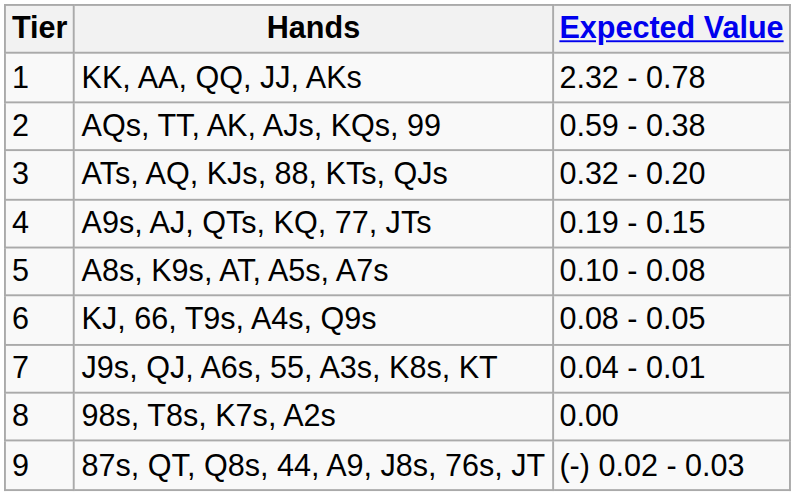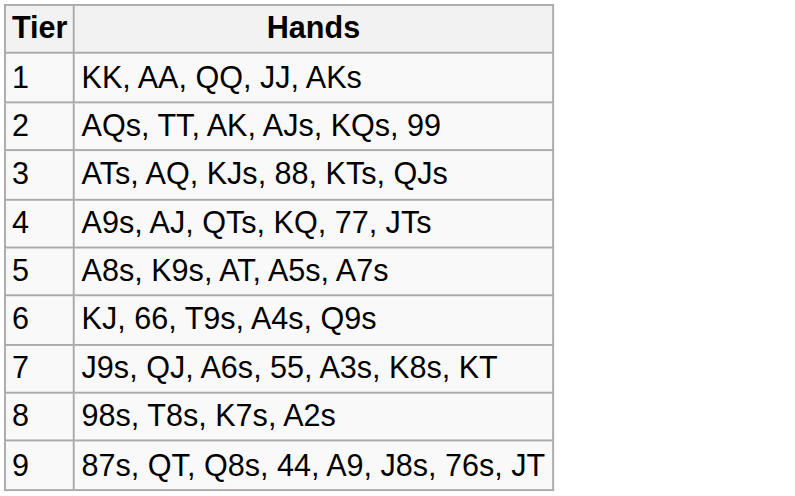- column: Expected Value | 2.32 - 0.78 | 0.59 - 0.38 | 0.32 - 0.20 | 0.19 - 0.15 | 0.10 - 0.08 | 0.08 - 0.05 | 0.04 - 0.01 | 0.00 | (-) 0.02 - 0.03
